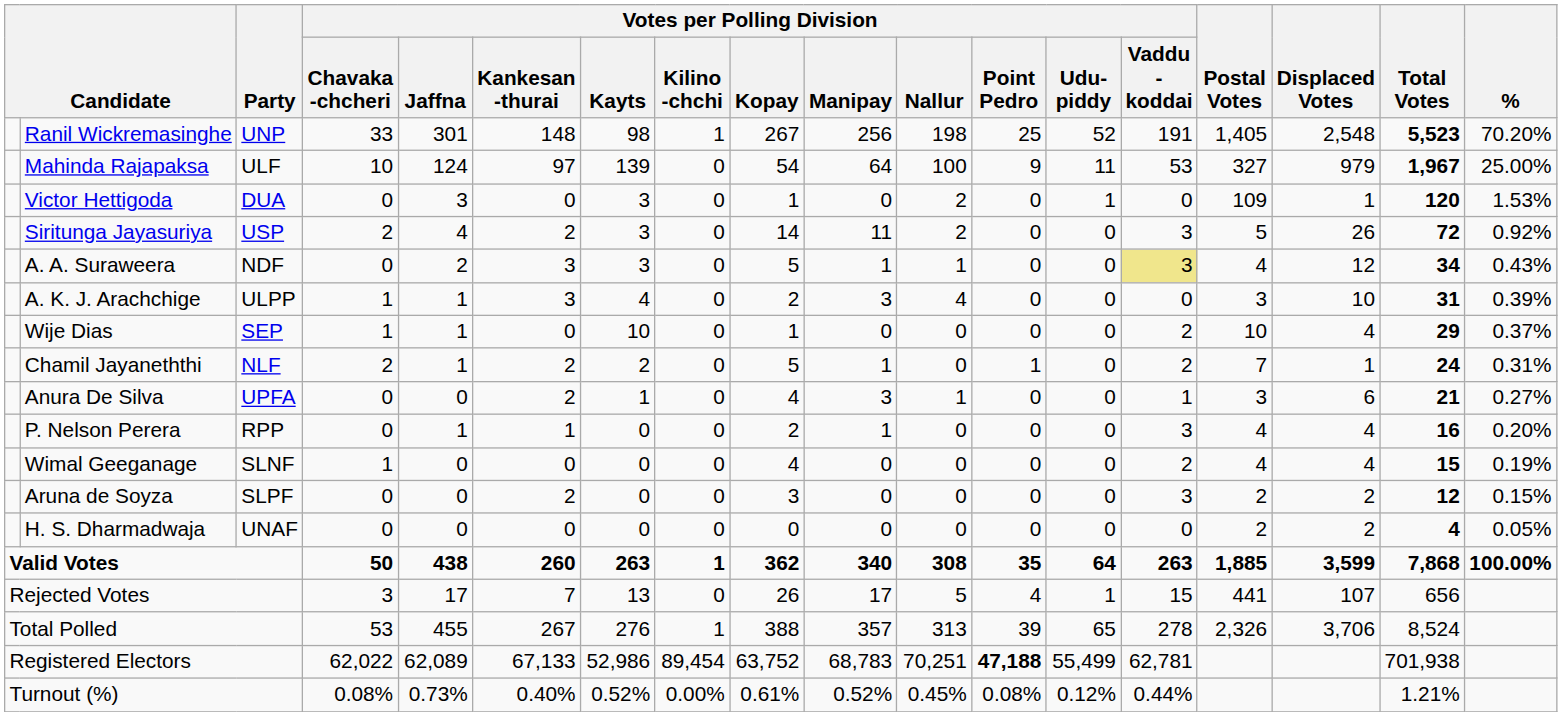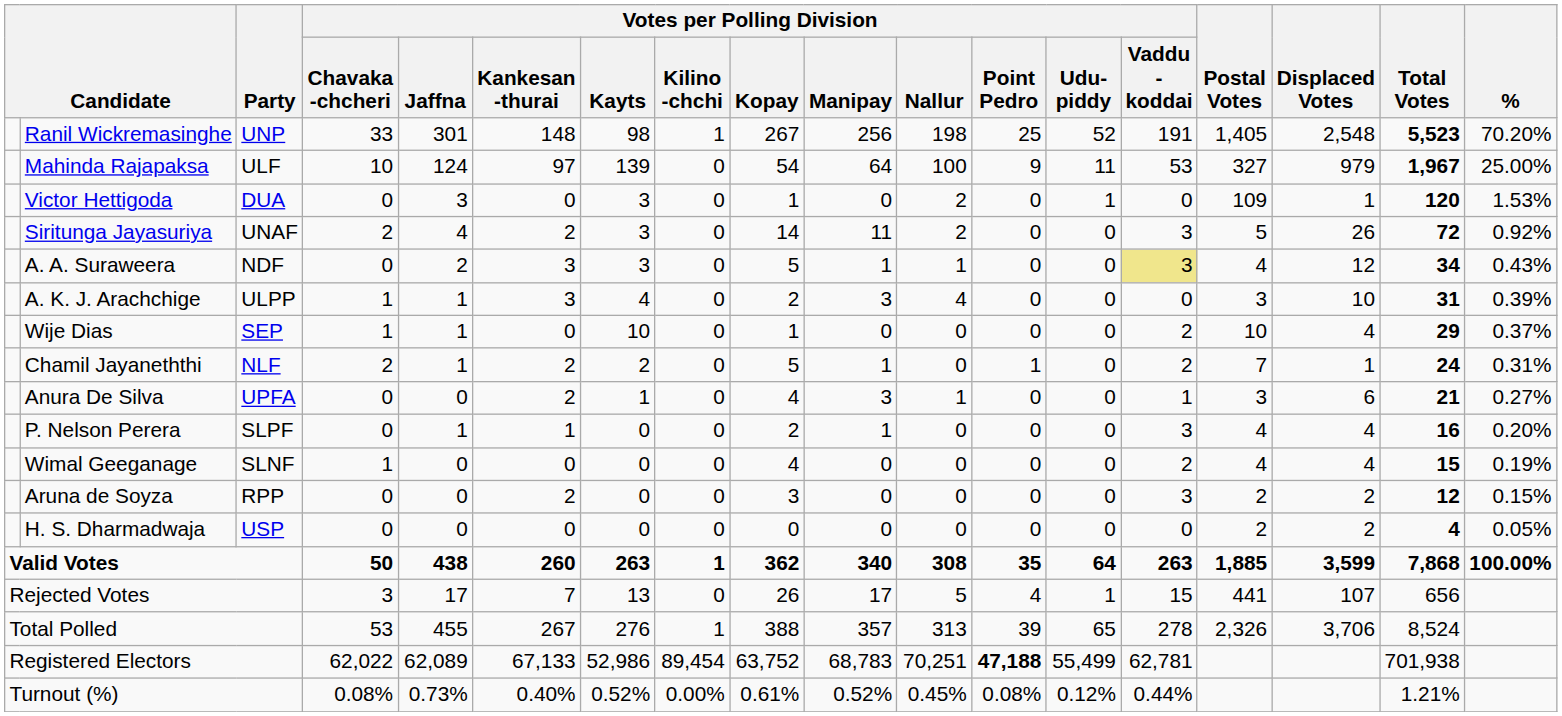Siritunga Jayasuriya | Party: USP -> UNAF
P. Nelson Perera | Party: RPP -> SLPF
Aruna de Soyza | Party: SLPF -> RPP
H. S. Dharmadwaja | Party: UNAF -> USP
